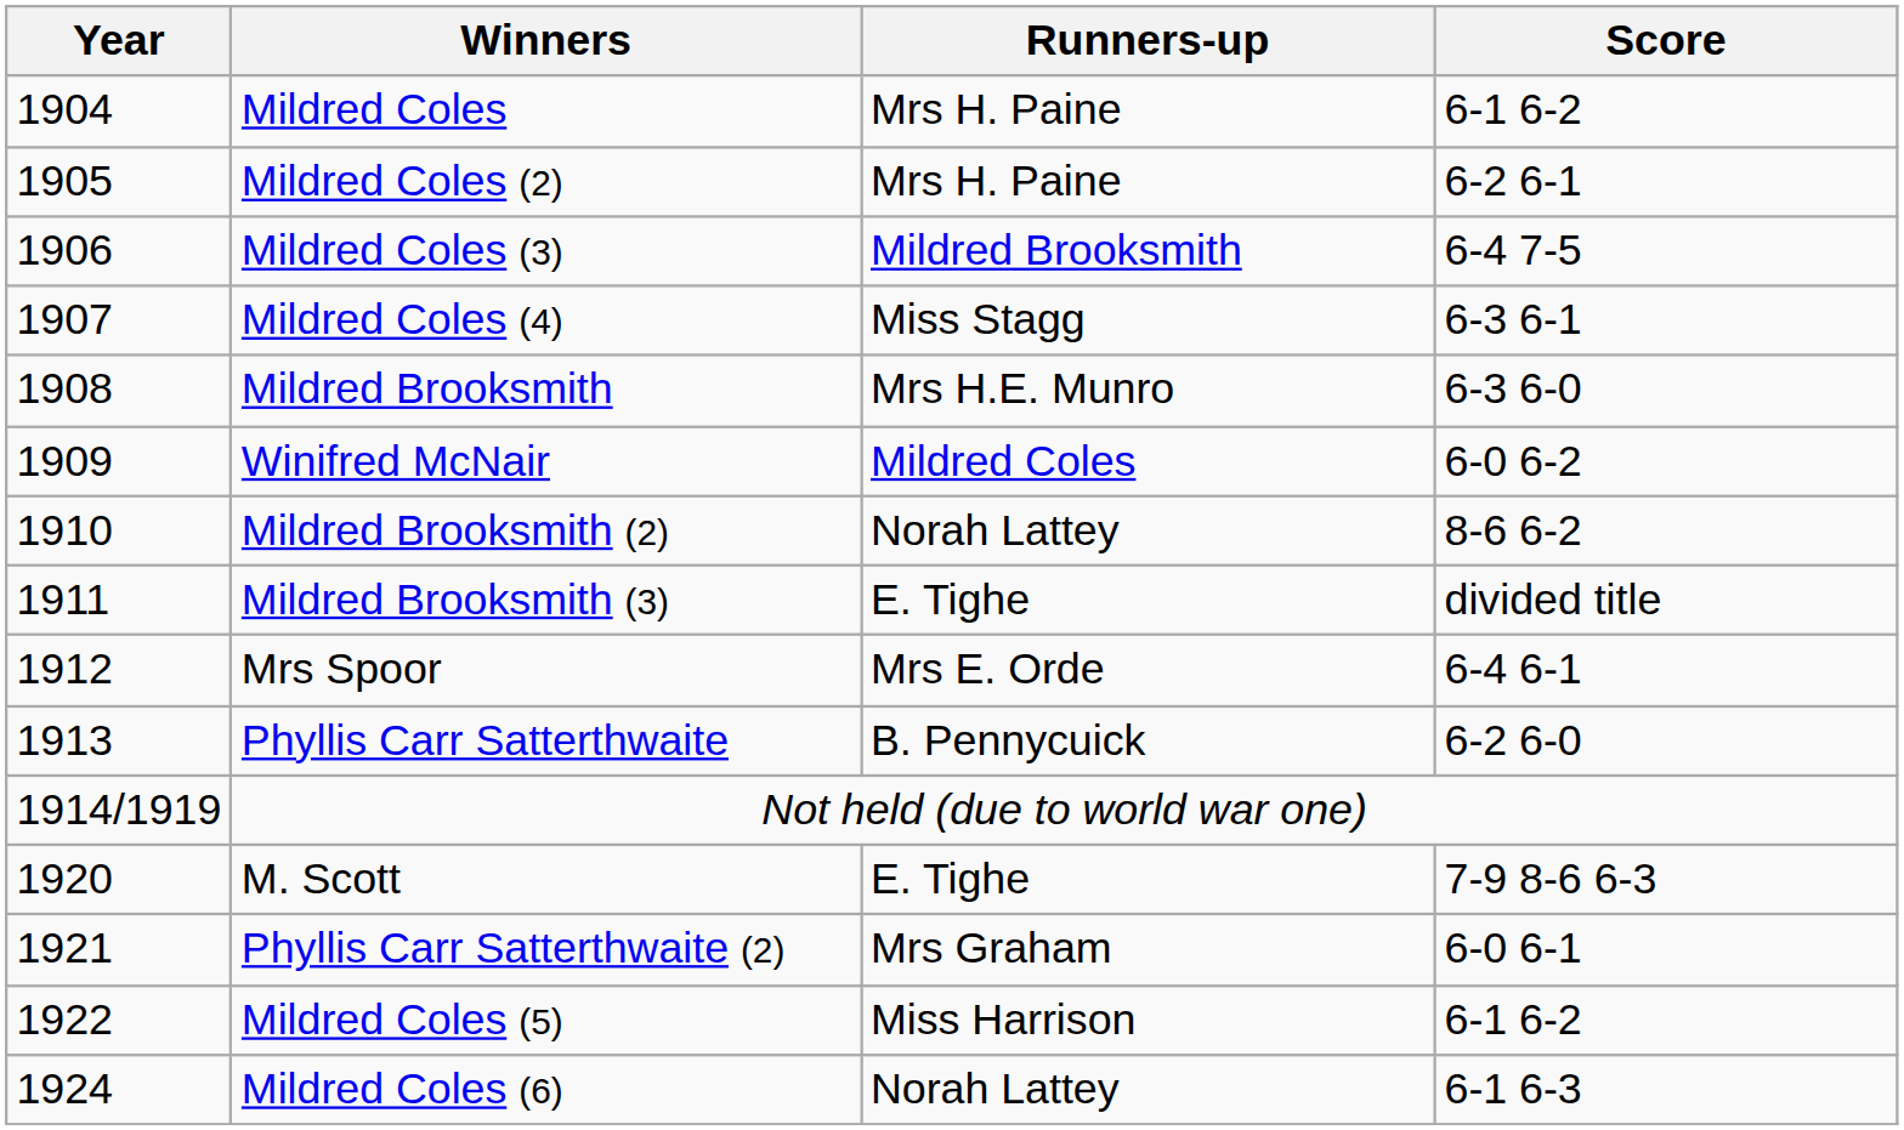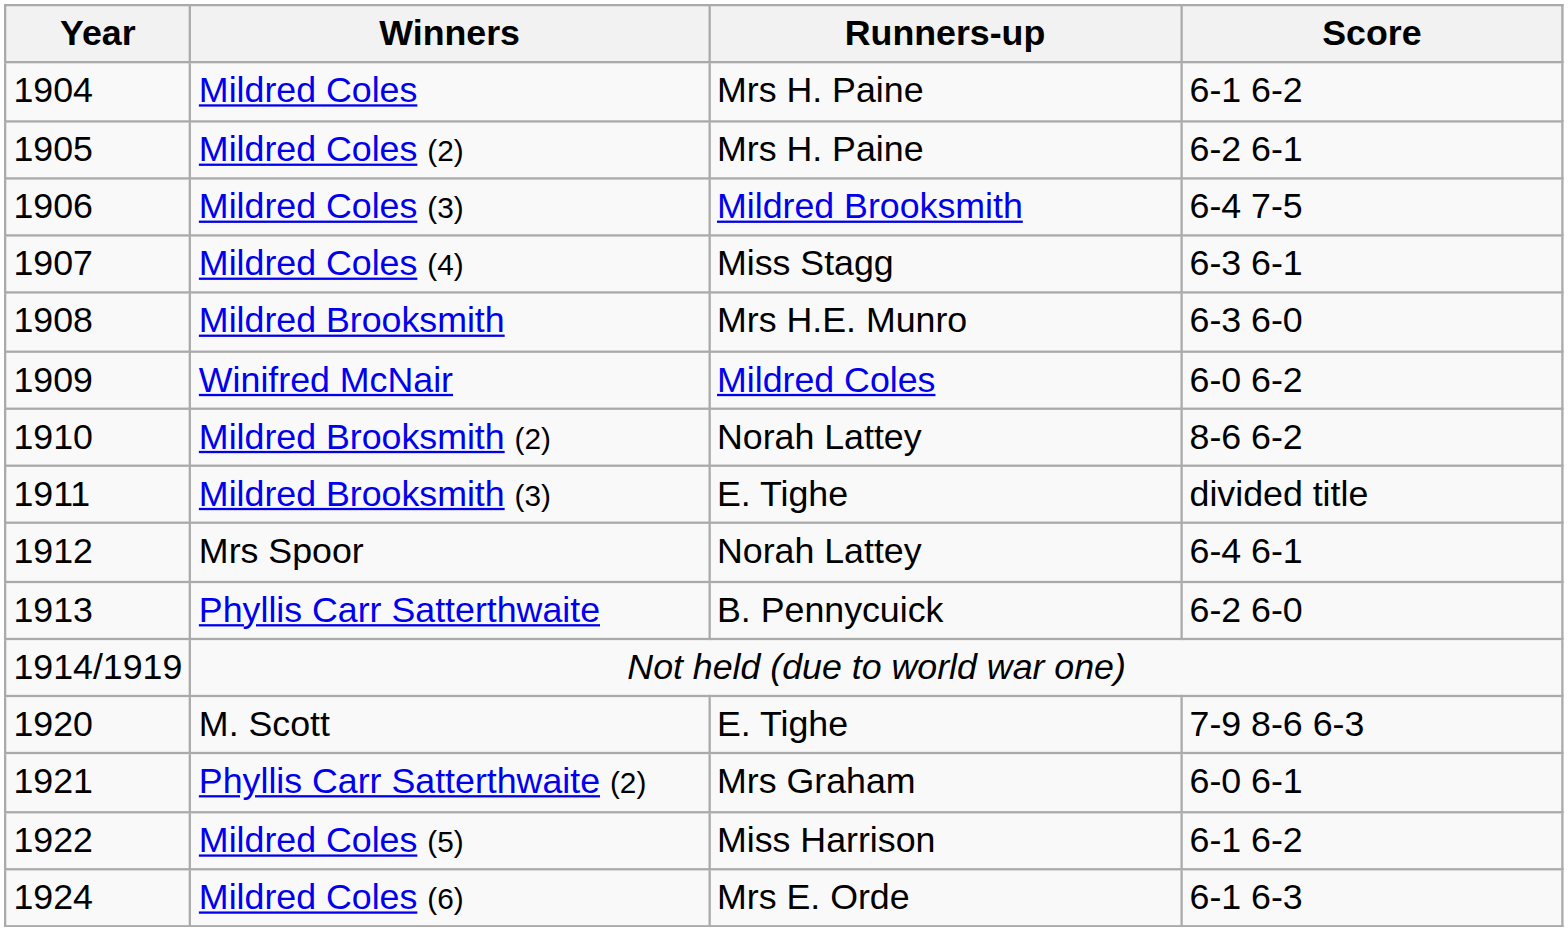Mrs Spoor | Runners-up: Mrs E. Orde -> Norah Lattey
Mildred Coles (6) | Runners-up: Norah Lattey -> Mrs E. Orde
